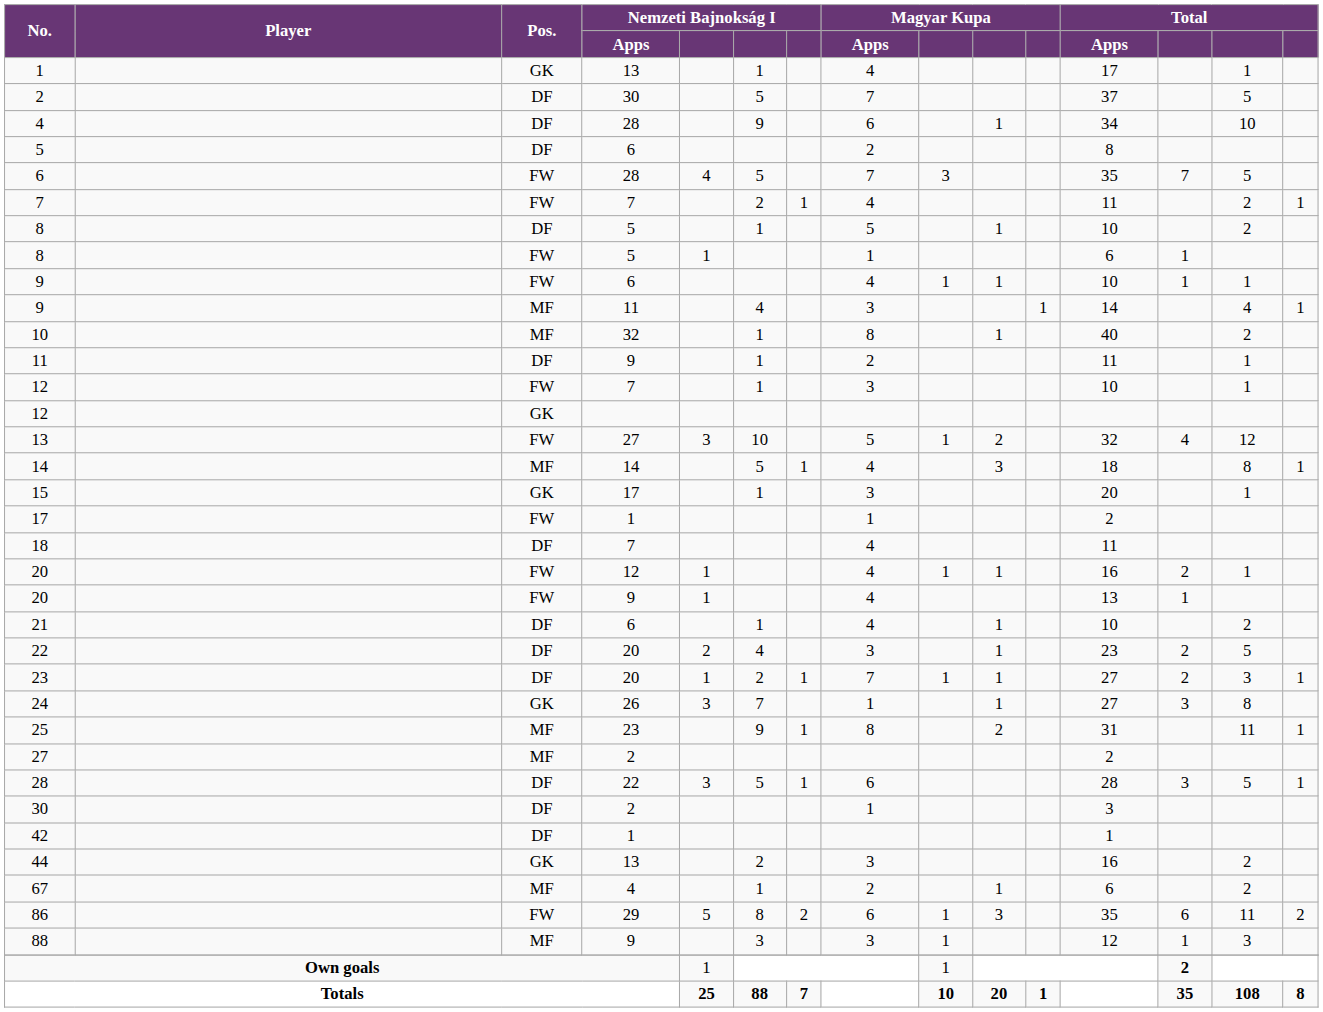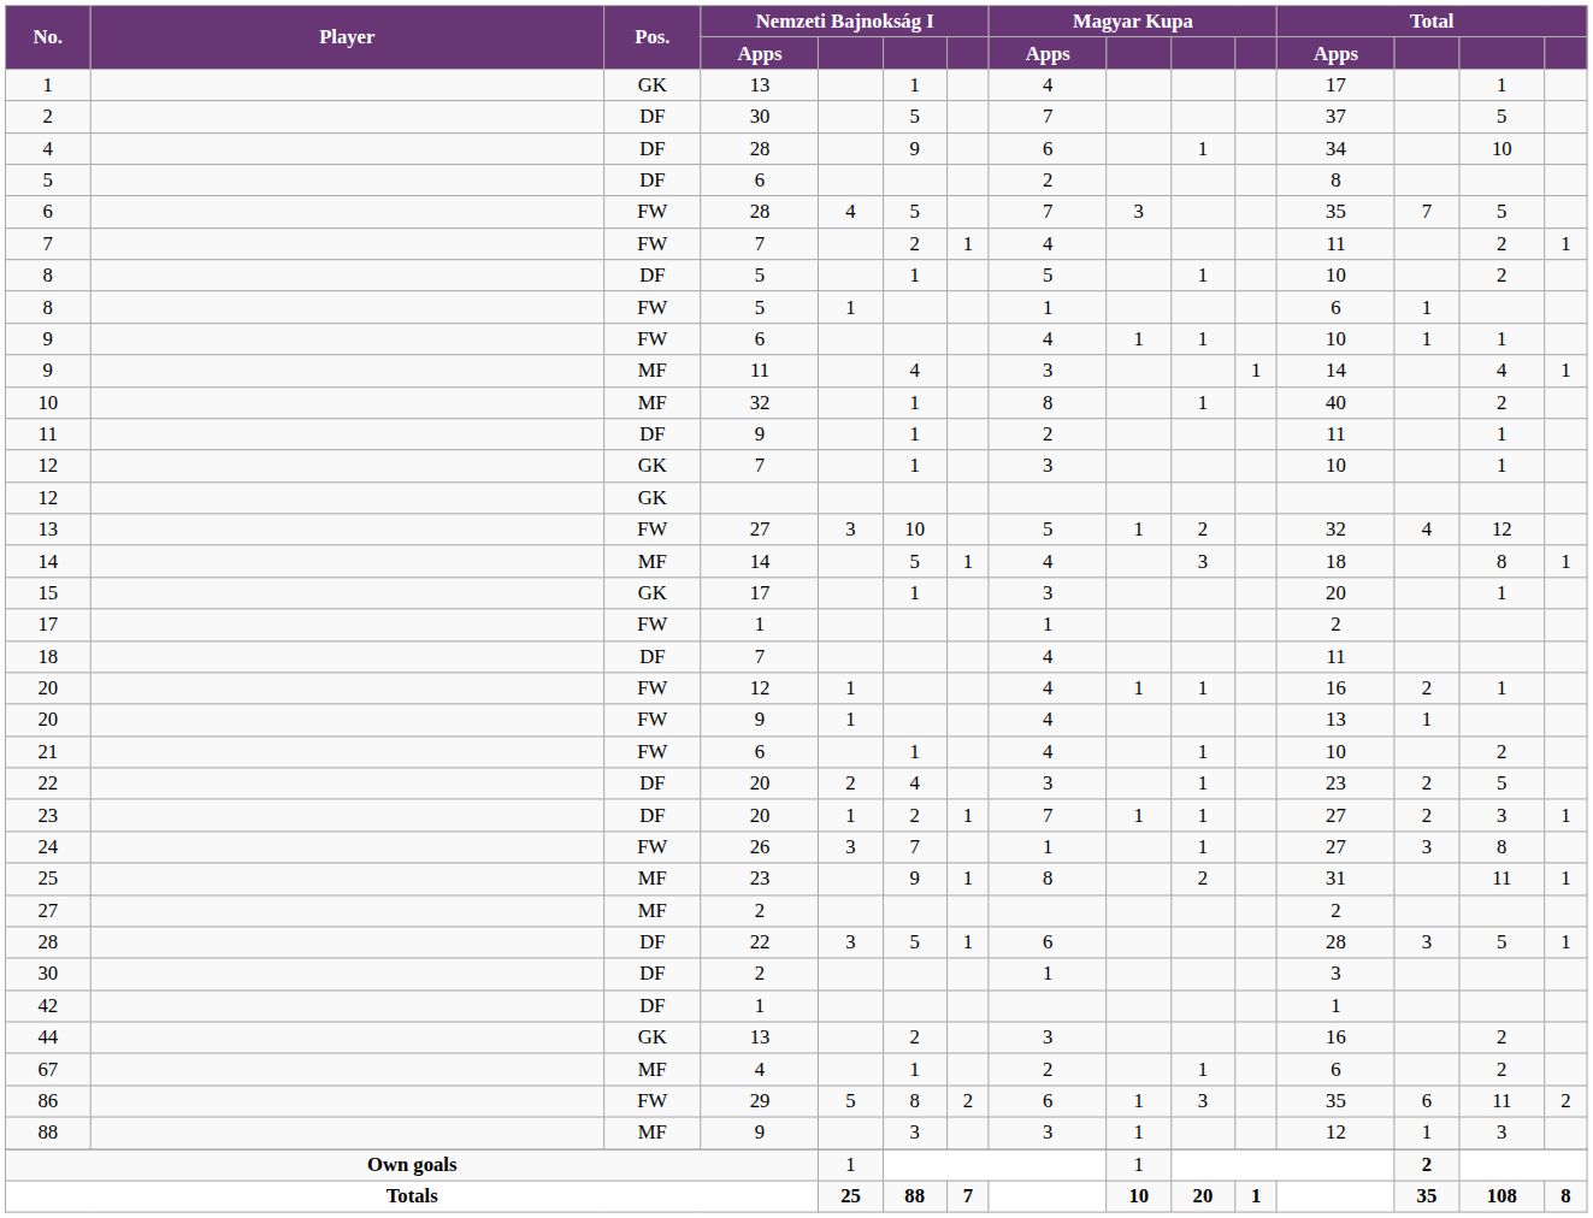12 / 7 | Pos.: FW -> GK
21 | Pos.: DF -> FW
24 | Pos.: GK -> FW
